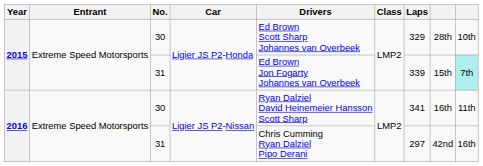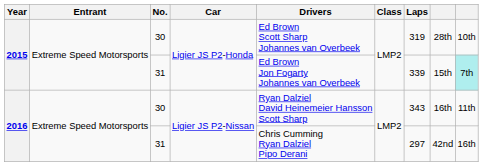2015 / 30 | Laps: 329 -> 319
2016 / 30 | Laps: 341 -> 343
